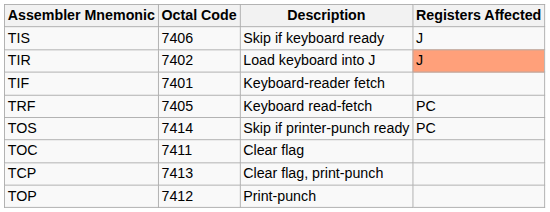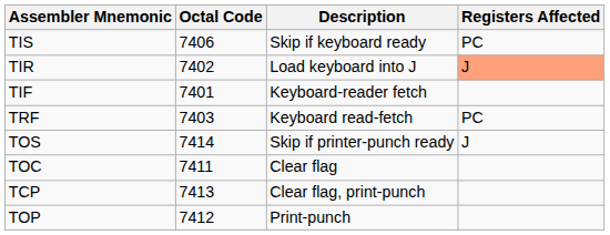TIS | Registers Affected: J -> PC
TRF | Octal Code: 7405 -> 7403
TOS | Registers Affected: PC -> J
